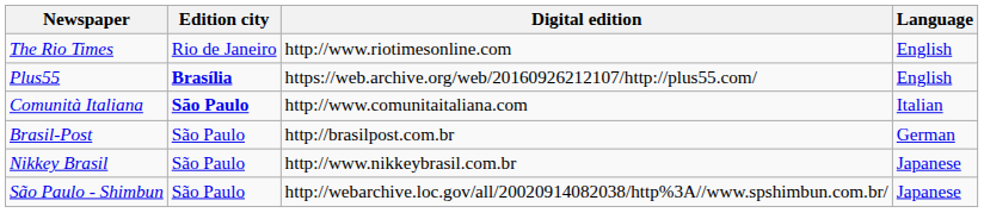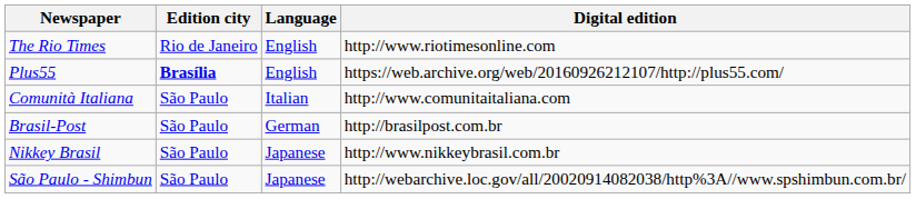columns swapped: Language <-> Digital edition
Comunità Italiana | Edition city: bold -> normal
